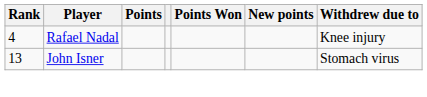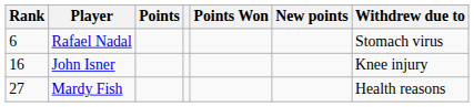Rafael Nadal | Rank: 4 -> 6
Rafael Nadal | Withdrew due to: Knee injury -> Stomach virus
John Isner | Rank: 13 -> 16
John Isner | Withdrew due to: Stomach virus -> Knee injury
+ row: 27 | Mardy Fish | Health reasons
